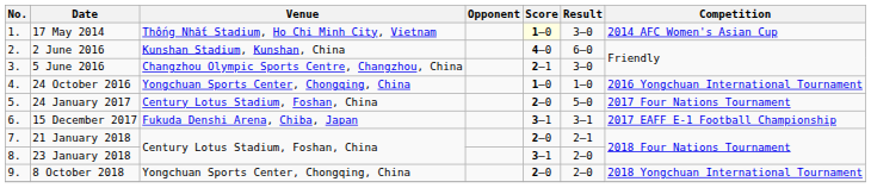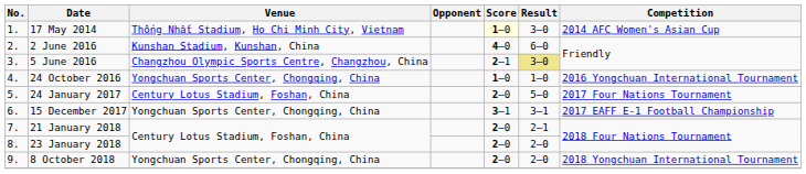5 June 2016 | Result: no background -> khaki background
15 December 2017 | Venue: Fukuda Denshi Arena, Chiba, Japan -> Yongchuan Sports Center, Chongqing, China
23 January 2018 | Score: 3–1 -> 2–0
